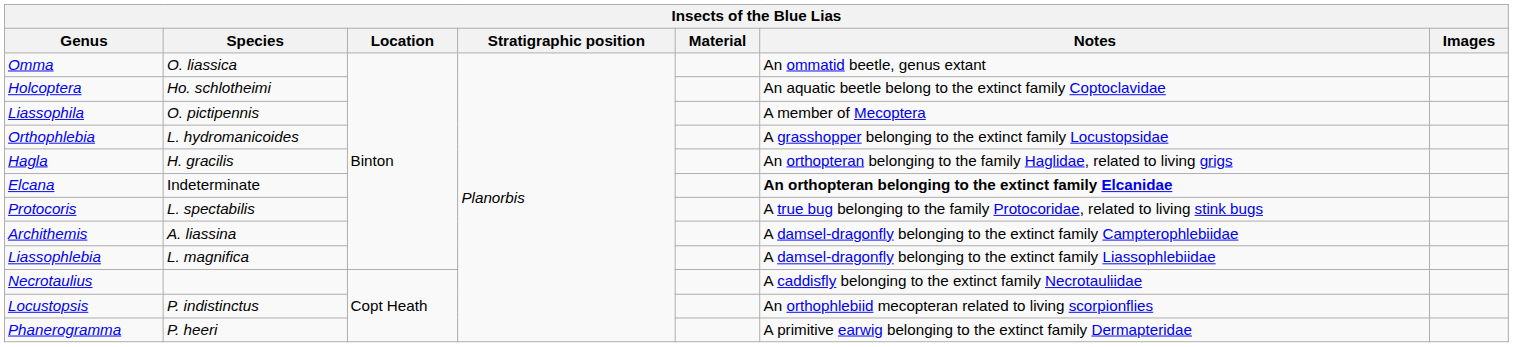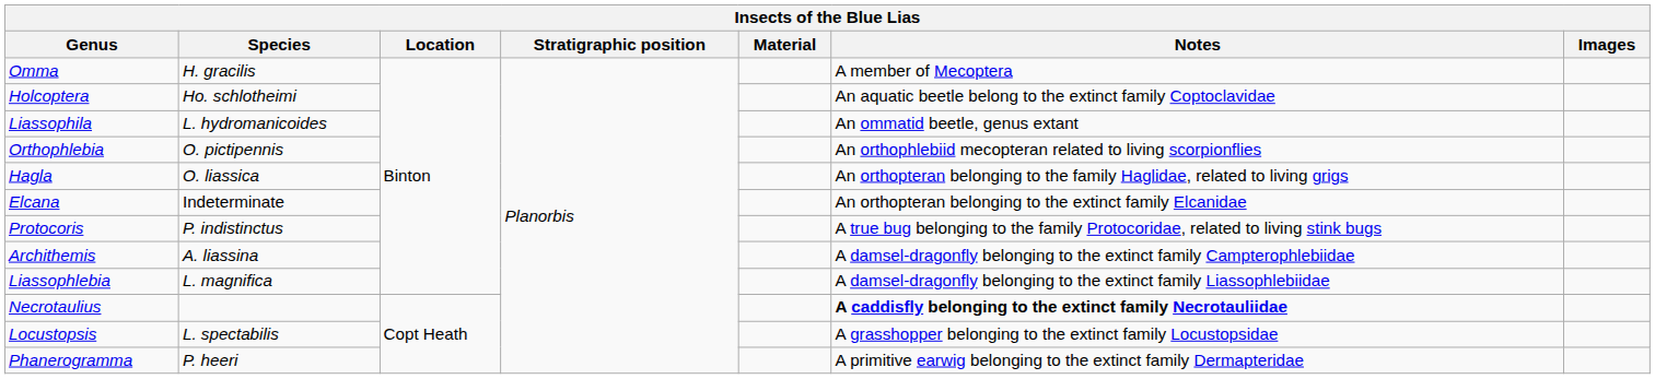Omma | Species: O. liassica -> H. gracilis
Omma | Notes: An ommatid beetle, genus extant -> A member of Mecoptera
Liassophila | Species: O. pictipennis -> L. hydromanicoides
Liassophila | Notes: A member of Mecoptera -> An ommatid beetle, genus extant
Orthophlebia | Species: L. hydromanicoides -> O. pictipennis
Orthophlebia | Notes: A grasshopper belonging to the extinct family Locustopsidae -> An orthophlebiid mecopteran related to living scorpionflies
Hagla | Species: H. gracilis -> O. liassica
Elcana | Notes: bold -> normal
Protocoris | Species: L. spectabilis -> P. indistinctus
Necrotaulius | Notes: normal -> bold
Locustopsis | Species: P. indistinctus -> L. spectabilis
Locustopsis | Notes: An orthophlebiid mecopteran related to living scorpionflies -> A grasshopper belonging to the extinct family Locustopsidae
